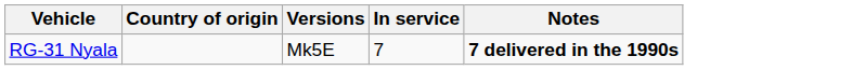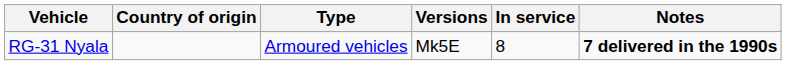+ column: Type | Armoured vehicles
RG-31 Nyala | In service: 7 -> 8
